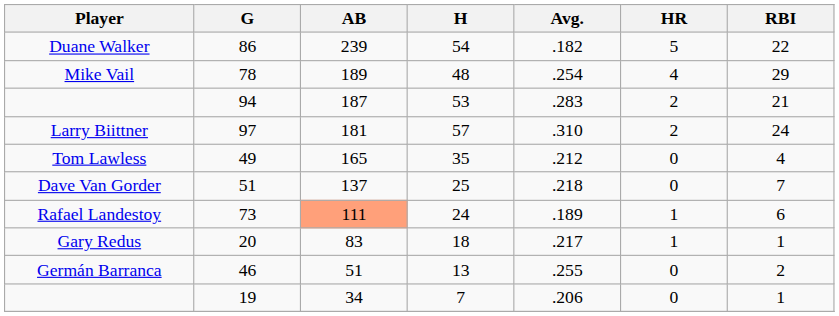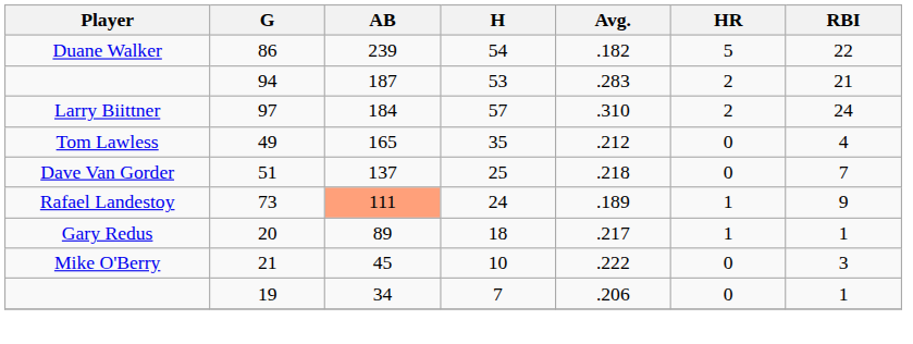- row: Mike Vail | 78 | 189 | 48 | .254 | 4 | 29
Larry Biittner | AB: 181 -> 184
Rafael Landestoy | RBI: 6 -> 9
Gary Redus | AB: 83 -> 89
- row: Germán Barranca | 46 | 51 | 13 | .255 | 0 | 2
+ row: Mike O'Berry | 21 | 45 | 10 | .222 | 0 | 3
